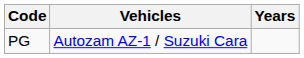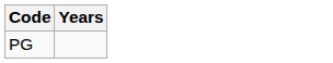- column: Vehicles | Autozam AZ-1 / Suzuki Cara
